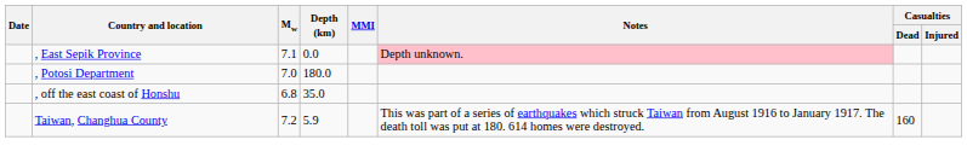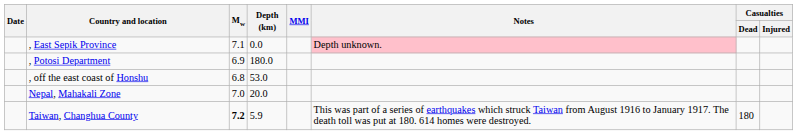, Potosi Department | Mw: 7.0 -> 6.9
, off the east coast of Honshu | Depth (km): 35.0 -> 53.0
+ row: Nepal, Mahakali Zone | 7.0 | 20.0
Taiwan, Changhua County | Mw: normal -> bold
Taiwan, Changhua County | Casualties / Dead: 160 -> 180
